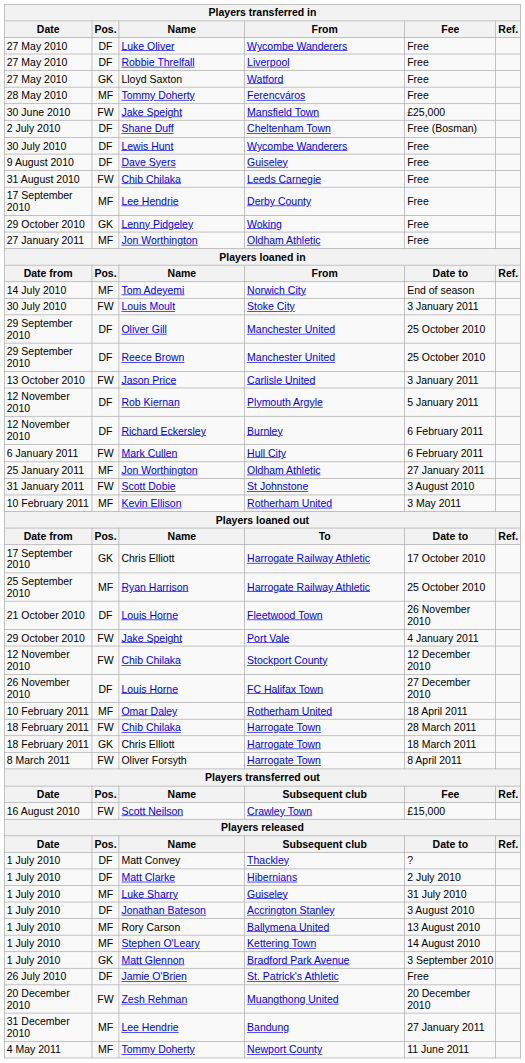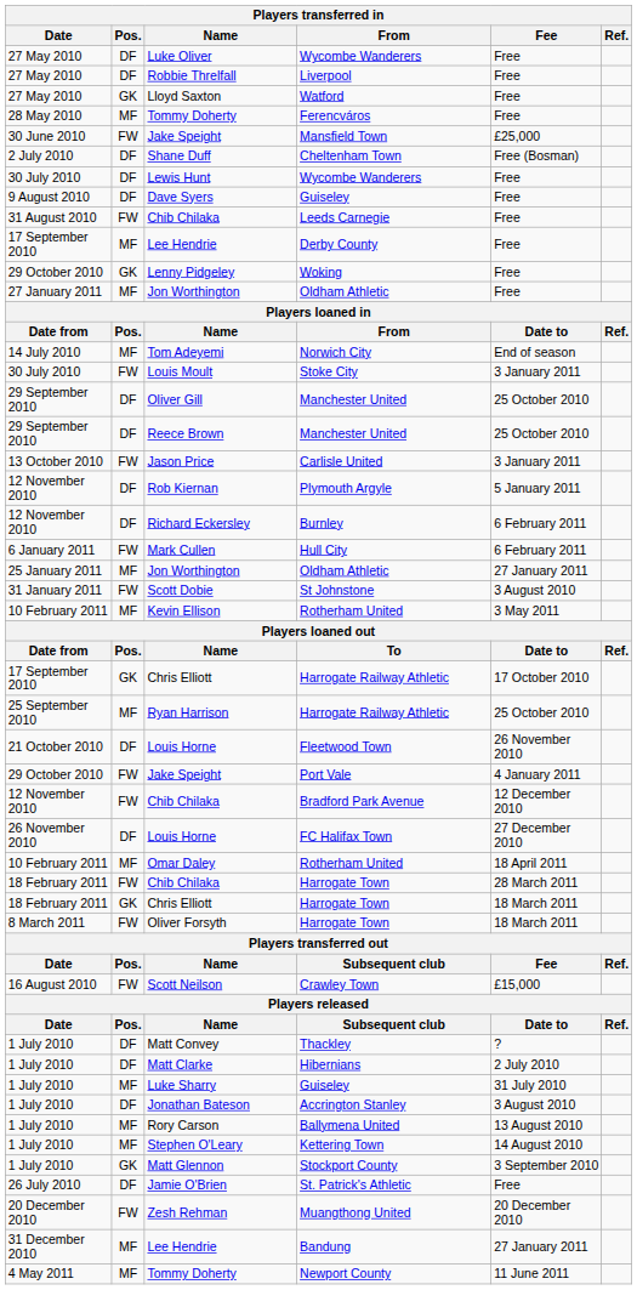12 November 2010 / Chib Chilaka | From: Stockport County -> Bradford Park Avenue
Oliver Forsyth | Fee: 8 April 2011 -> 18 March 2011
Matt Glennon | From: Bradford Park Avenue -> Stockport County
